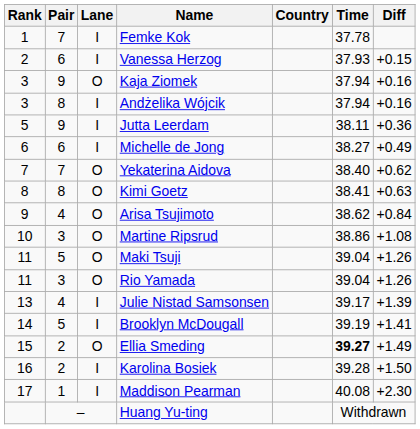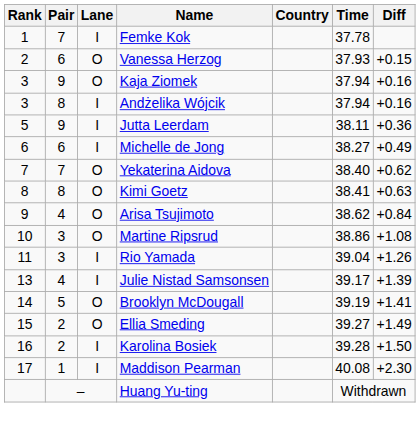Vanessa Herzog | Lane: I -> O
- row: 11 | 5 | O | Maki Tsuji | 39.04 | +1.26
Rio Yamada | Lane: O -> I
Brooklyn McDougall | Lane: I -> O
Ellia Smeding | Time: bold -> normal
